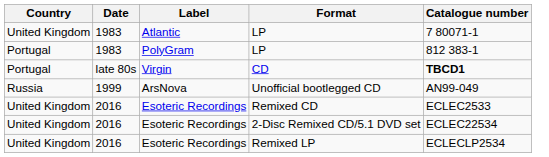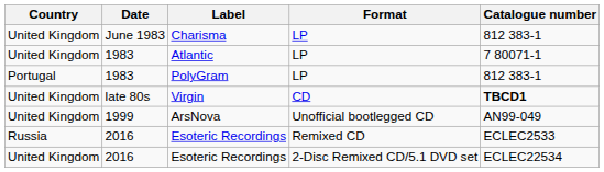+ row: United Kingdom | June 1983 | Charisma | LP | 812 383-1
Virgin | Country: Portugal -> United Kingdom
ArsNova | Country: Russia -> United Kingdom
Esoteric Recordings / Remixed CD | Country: United Kingdom -> Russia
- row: United Kingdom | 2016 | Esoteric Recordings | Remixed LP | ECLECLP2534
